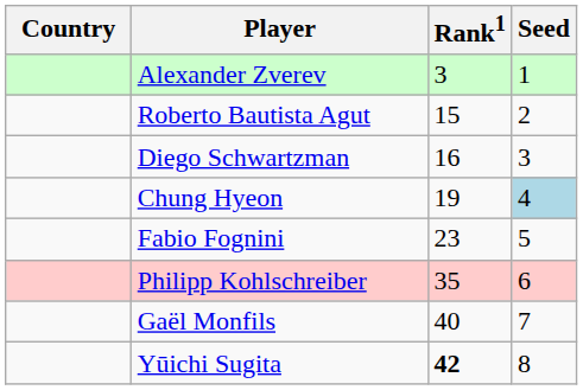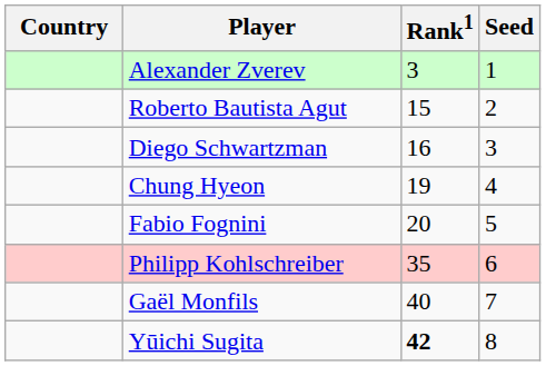Chung Hyeon | Seed: lightblue background -> no background
Fabio Fognini | Rank1: 23 -> 20
